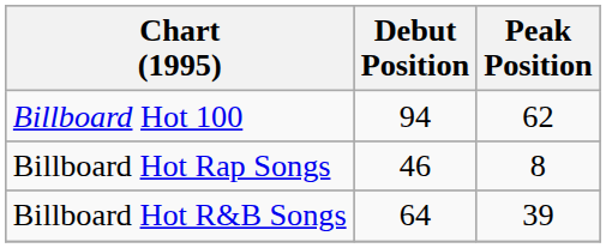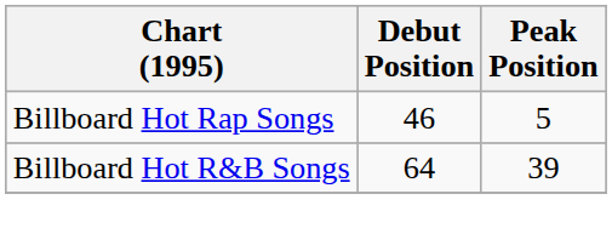- row: Billboard Hot 100 | 94 | 62
Billboard Hot Rap Songs | Peak Position: 8 -> 5
